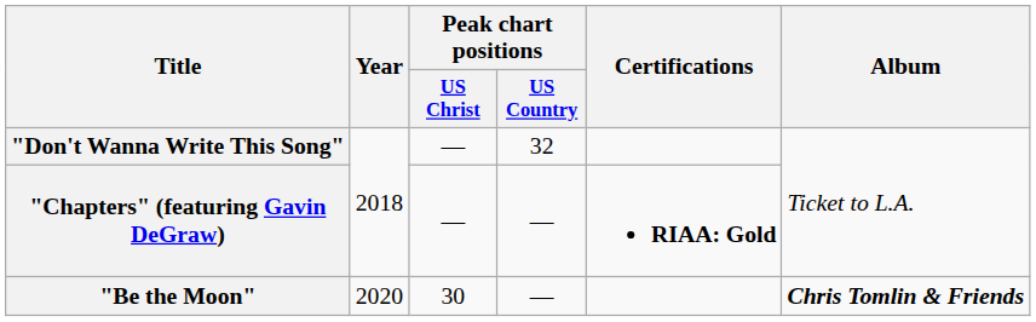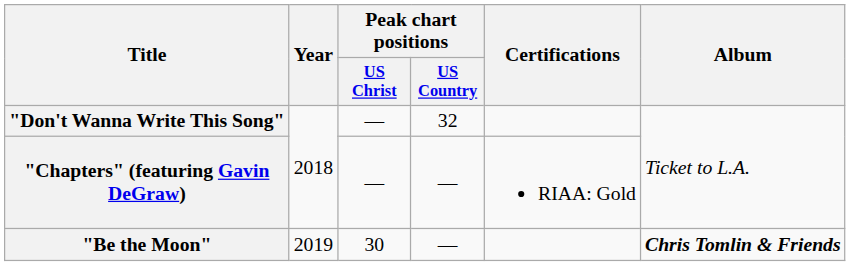"Chapters" (featuring Gavin DeGraw) | Certifications: bold -> normal
"Be the Moon" | Year: 2020 -> 2019
